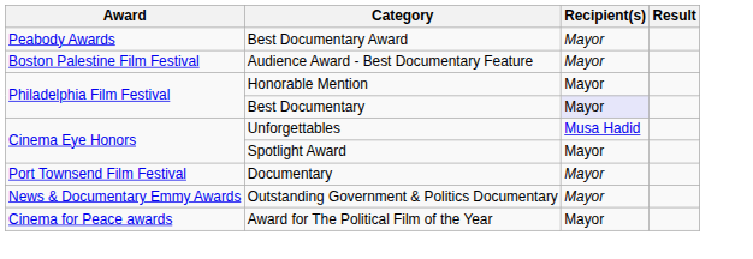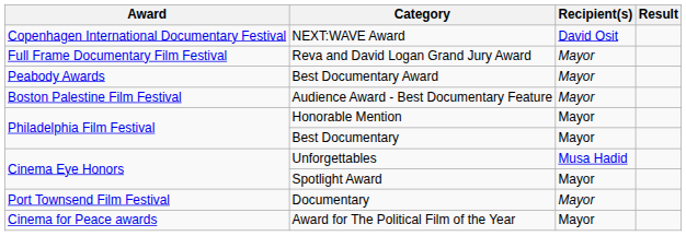+ row: Copenhagen International Documentary Festival | NEXT:WAVE Award | David Osit
+ row: Full Frame Documentary Film Festival | Reva and David Logan Grand Jury Award | Mayor
Best Documentary | Recipient(s): lavender background -> no background
- row: News & Documentary Emmy Awards | Outstanding Government & Politics Documentary | Mayor
